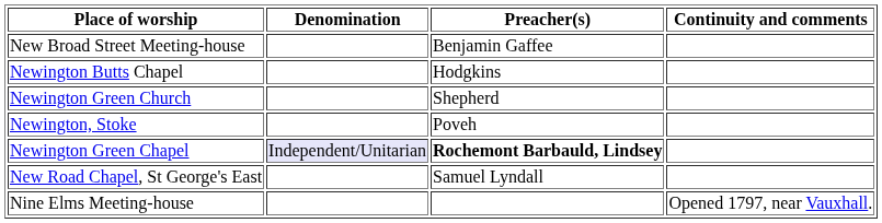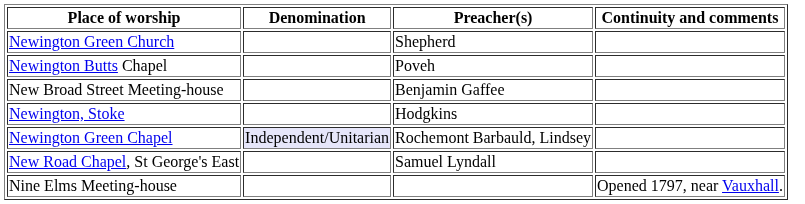rows swapped: New Broad Street Meeting-house <-> Newington Green Church
Newington Butts Chapel | Preacher(s): Hodgkins -> Poveh
Newington, Stoke | Preacher(s): Poveh -> Hodgkins
Newington Green Chapel | Preacher(s): bold -> normal
